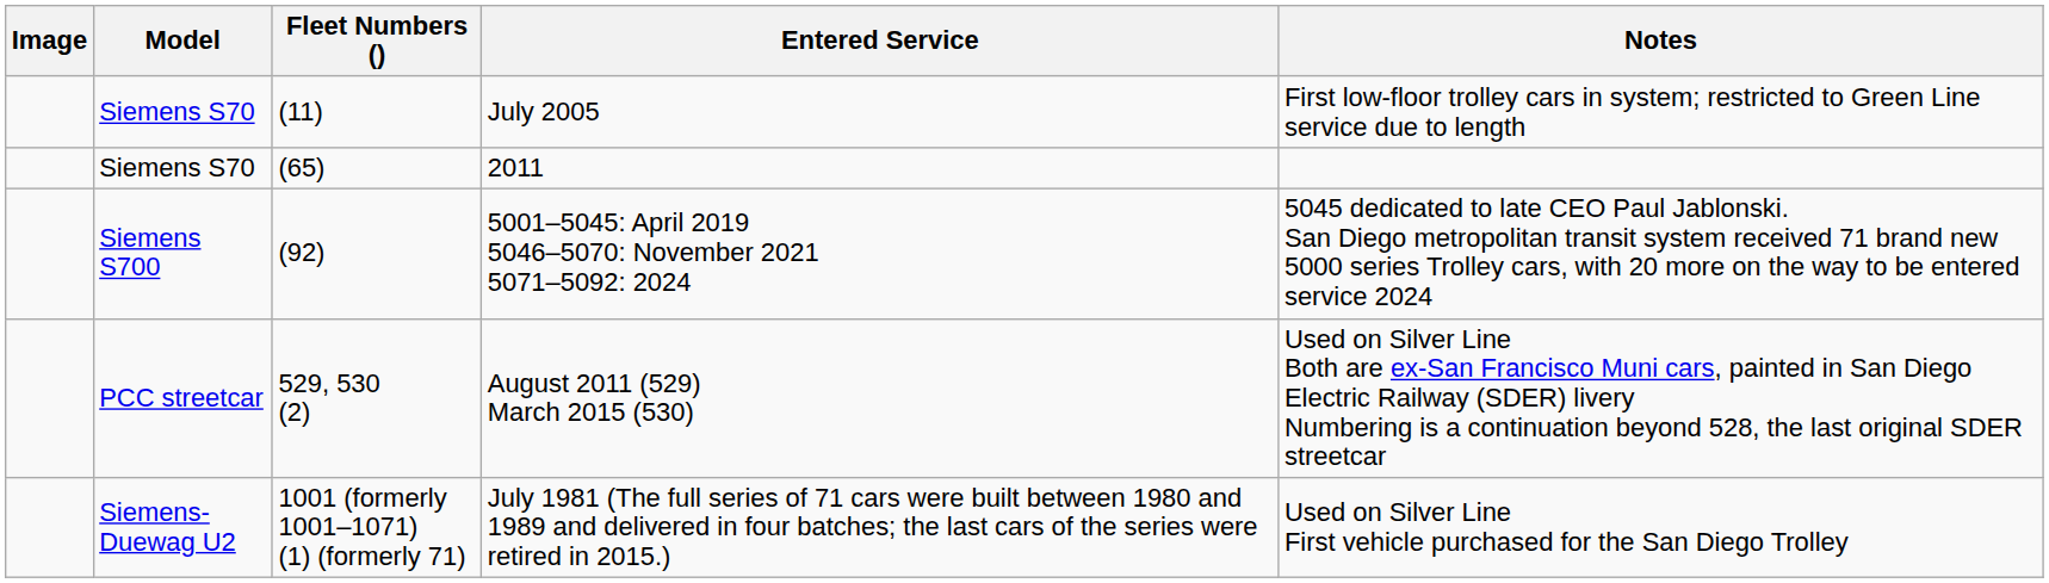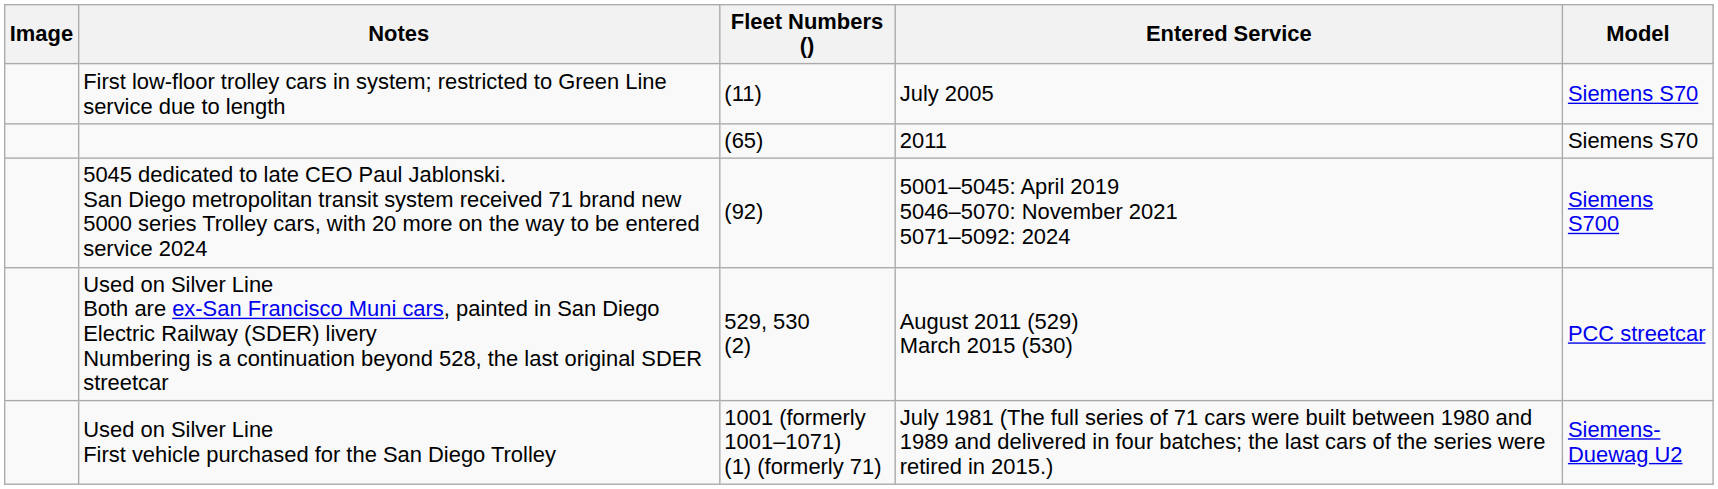columns swapped: Model <-> Notes
